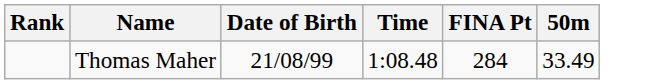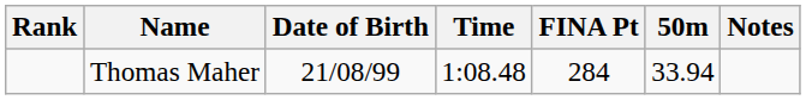+ column: Notes
Thomas Maher | 50m: 33.49 -> 33.94
